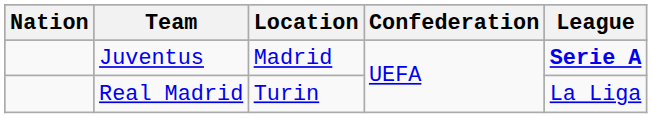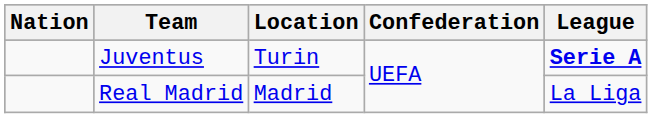Juventus | Location: Madrid -> Turin
Real Madrid | Location: Turin -> Madrid
